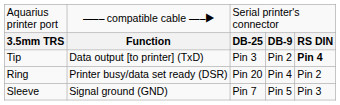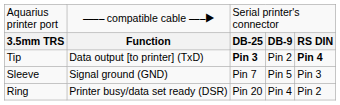Tip | column 3: normal -> bold
rows swapped: Ring <-> Sleeve
